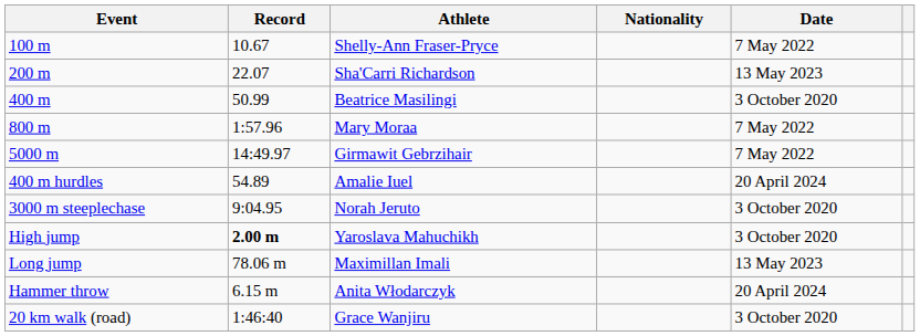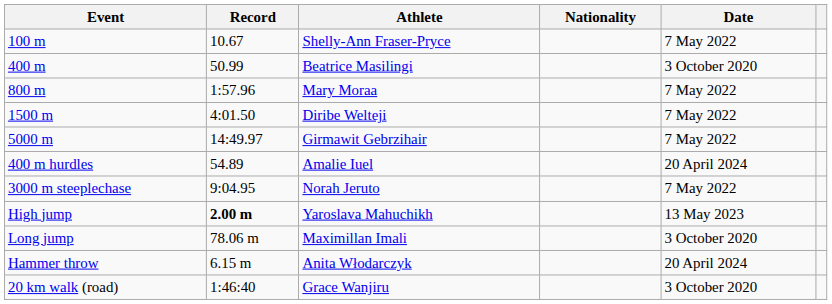- row: 200 m | 22.07 | Sha'Carri Richardson | 13 May 2023
+ row: 1500 m | 4:01.50 | Diribe Welteji | 7 May 2022
3000 m steeplechase | Date: 3 October 2020 -> 7 May 2022
High jump | Date: 3 October 2020 -> 13 May 2023
Long jump | Date: 13 May 2023 -> 3 October 2020
